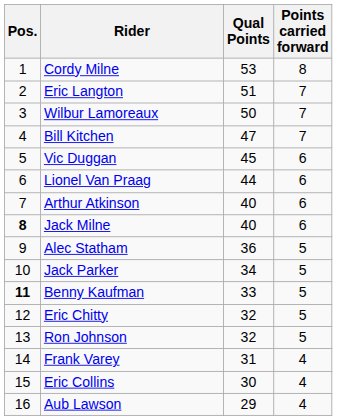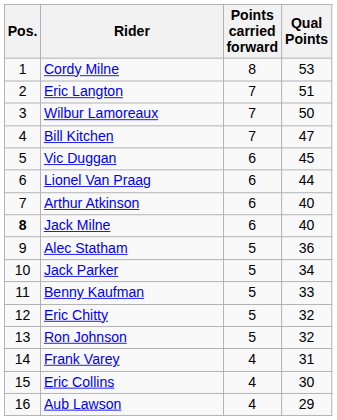columns swapped: Qual Points <-> Points carried forward
Benny Kaufman | Pos.: bold -> normal
